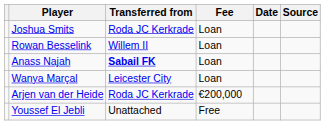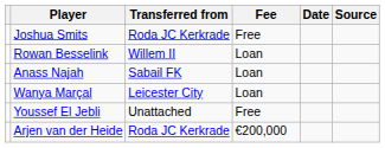Joshua Smits | Fee: Loan -> Free
Anass Najah | Transferred from: bold -> normal
rows swapped: Arjen van der Heide <-> Youssef El Jebli
